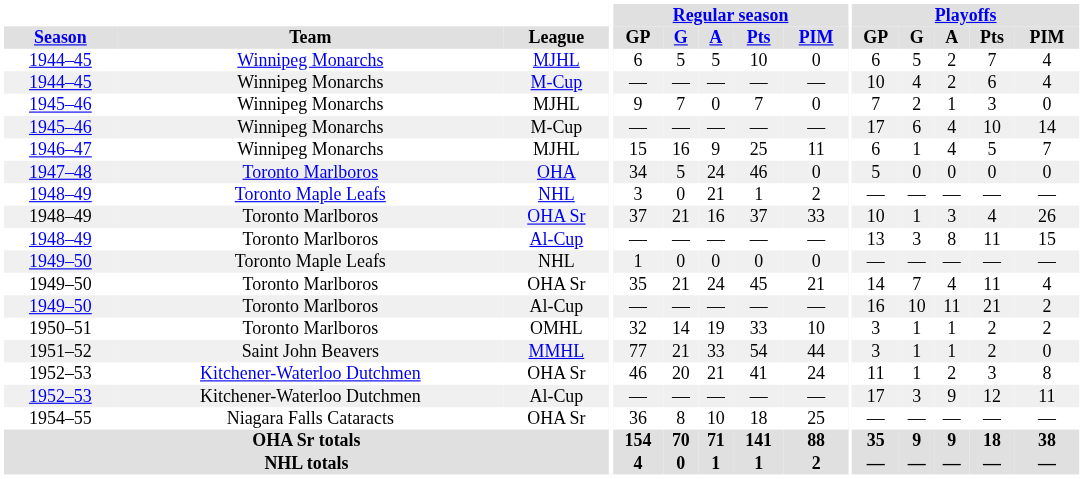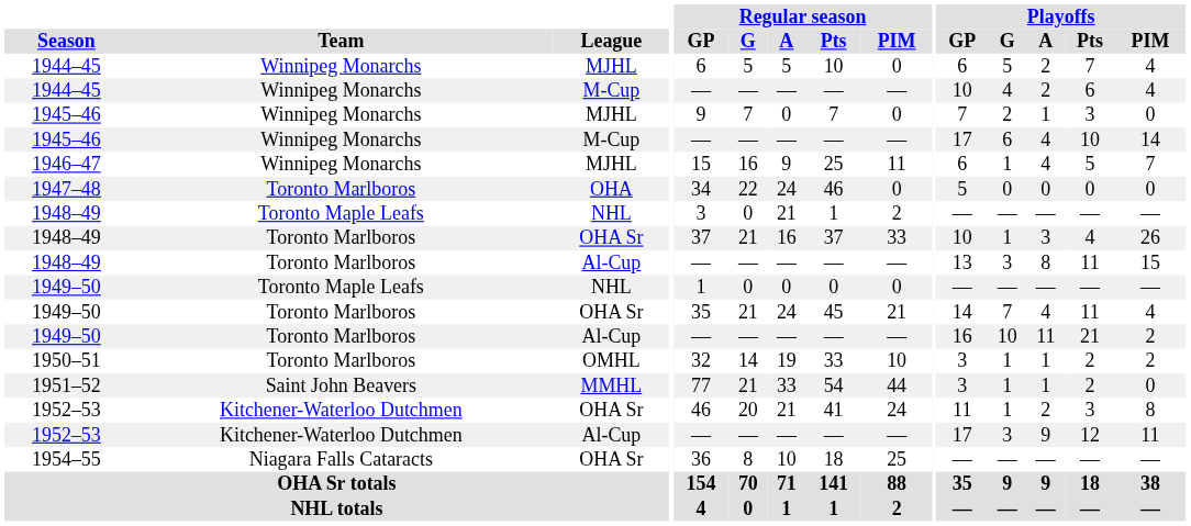1947–48 | Regular season / G: 5 -> 22
